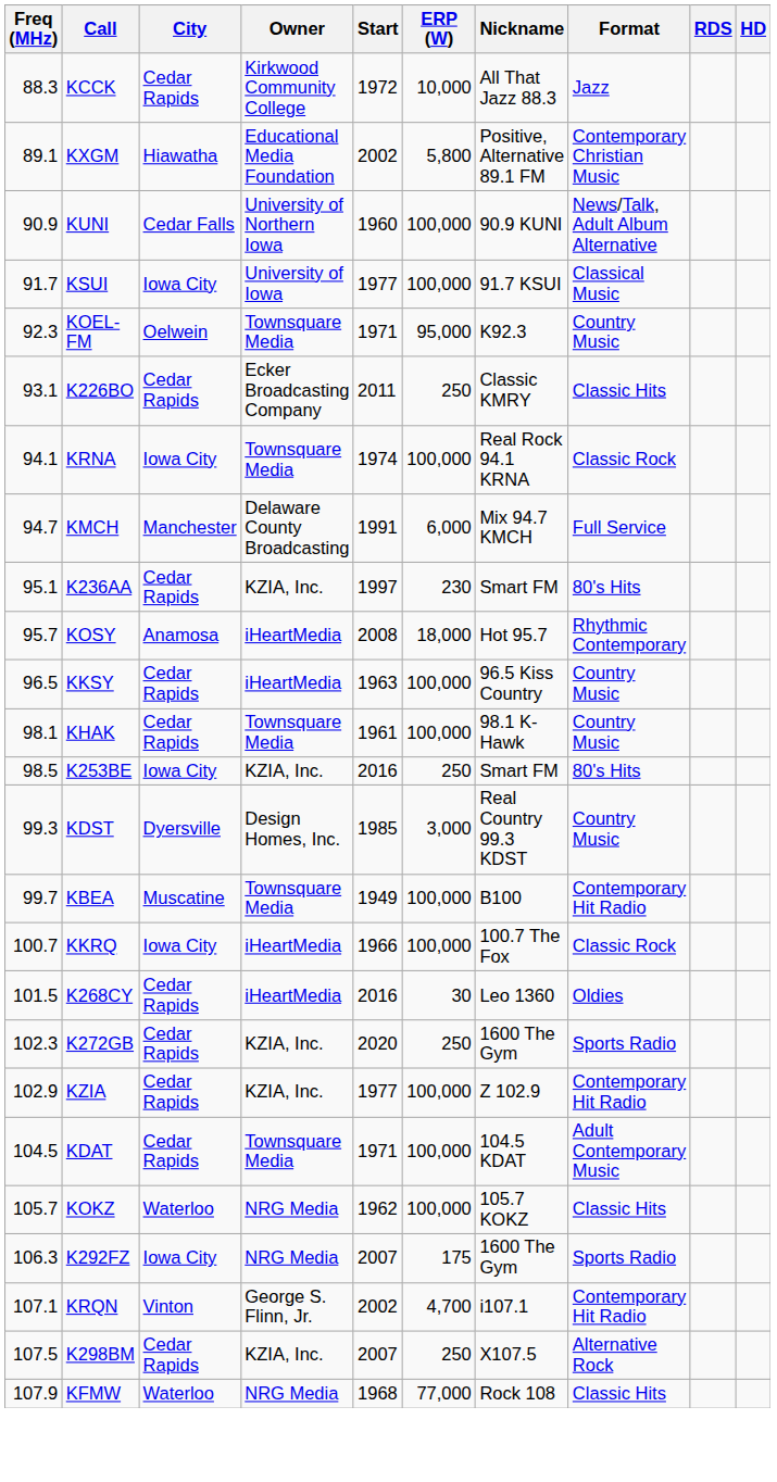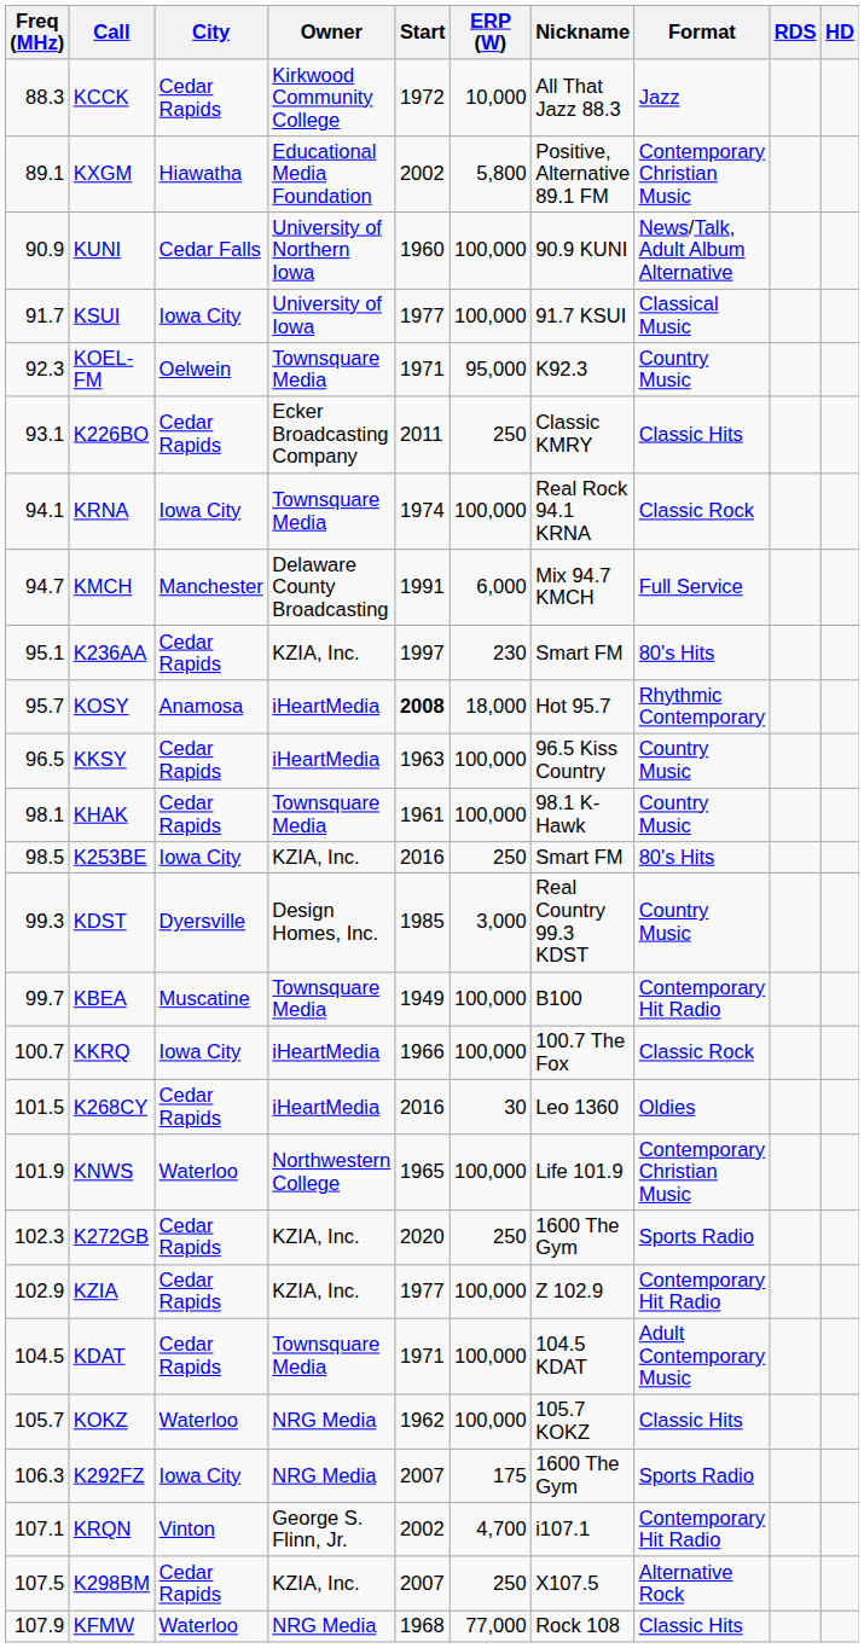KOSY | Start: normal -> bold
+ row: 101.9 | KNWS | Waterloo | Northwestern College | 1965 | 100,000 | Life 101.9 | Contemporary Christian Music
